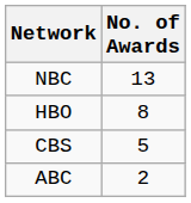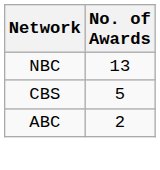- row: HBO | 8
